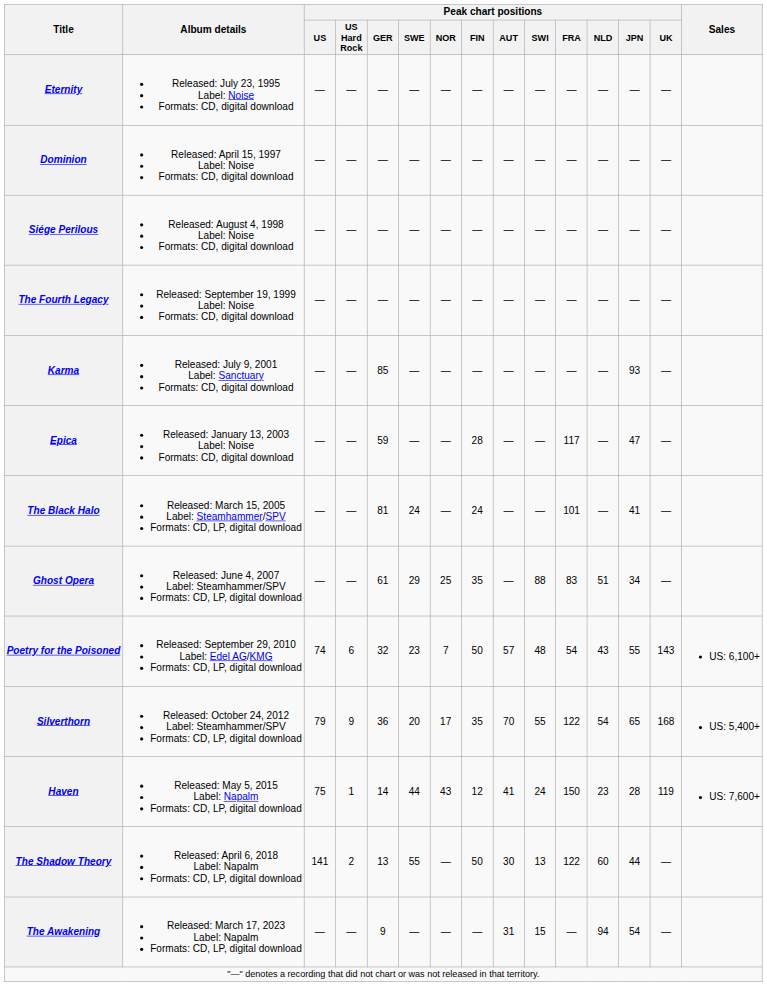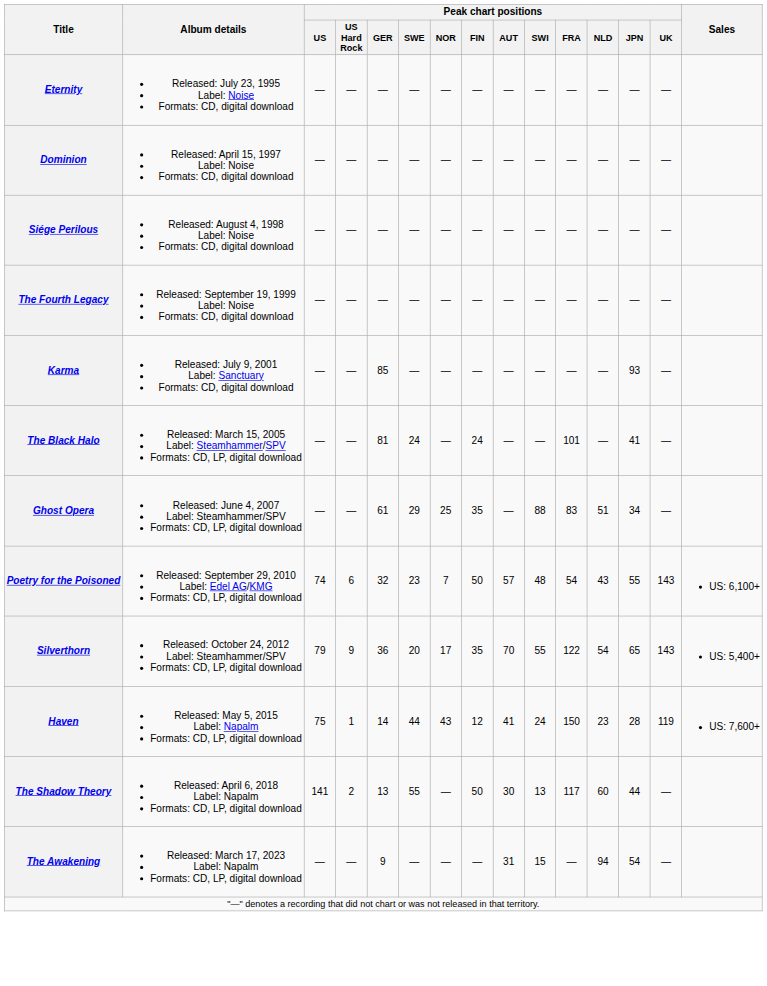- row: Epica | Released: January 13, 2003 Label: Noise Formats: CD, digital download | — | — | 59 | — | — | 28 | — | — | 117 | — | 47 | —
Silverthorn | Peak chart positions / UK: 168 -> 143
The Shadow Theory | Peak chart positions / FRA: 122 -> 117
